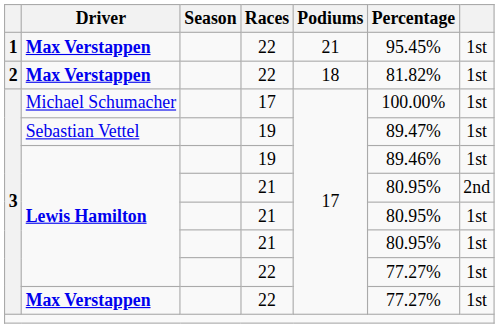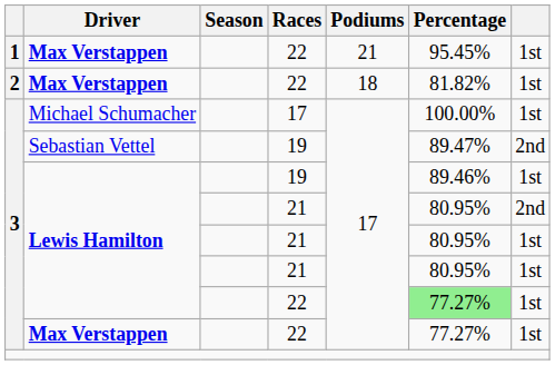Sebastian Vettel | column 7: 1st -> 2nd
Lewis Hamilton / 22 | Percentage: no background -> lightgreen background
